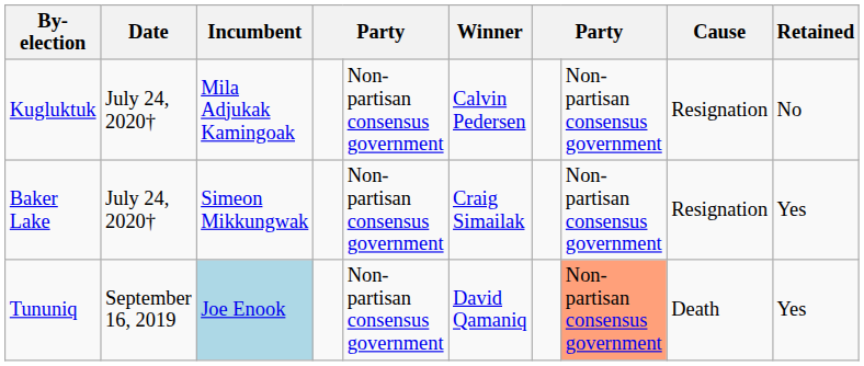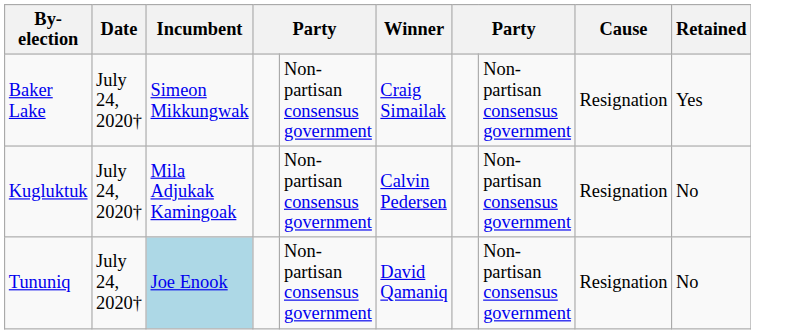rows swapped: Baker Lake <-> Kugluktuk
Tununiq | Date: September 16, 2019 -> July 24, 2020†
Tununiq | column 8: lightsalmon background -> no background
Tununiq | Cause: Death -> Resignation
Tununiq | Retained: Yes -> No
